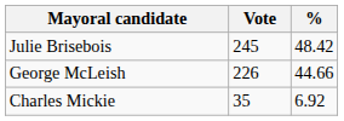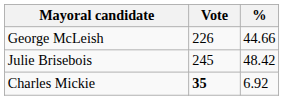rows swapped: Julie Brisebois <-> George McLeish
Charles Mickie | Vote: normal -> bold
